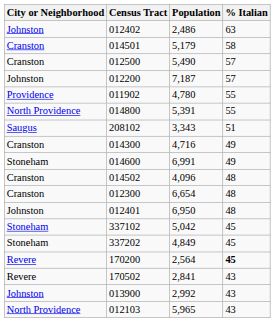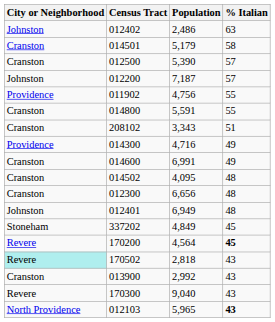012500 | Population: 5,490 -> 5,390
011902 | Population: 4,780 -> 4,756
014800 | City or Neighborhood: North Providence -> Cranston
014800 | Population: 5,391 -> 5,591
208102 | City or Neighborhood: Saugus -> Cranston
014300 | City or Neighborhood: Cranston -> Providence
014600 | City or Neighborhood: Stoneham -> Cranston
014502 | Population: 4,096 -> 4,095
012300 | Population: 6,654 -> 6,656
012401 | Population: 6,950 -> 6,949
- row: Stoneham | 337102 | 5,042 | 45
170200 | Population: 2,564 -> 4,564
170502 | City or Neighborhood: no background -> paleturquoise background
170502 | Population: 2,841 -> 2,818
013900 | City or Neighborhood: Johnston -> Cranston
+ row: Revere | 170300 | 9,040 | 43
012103 | % Italian: normal -> bold
